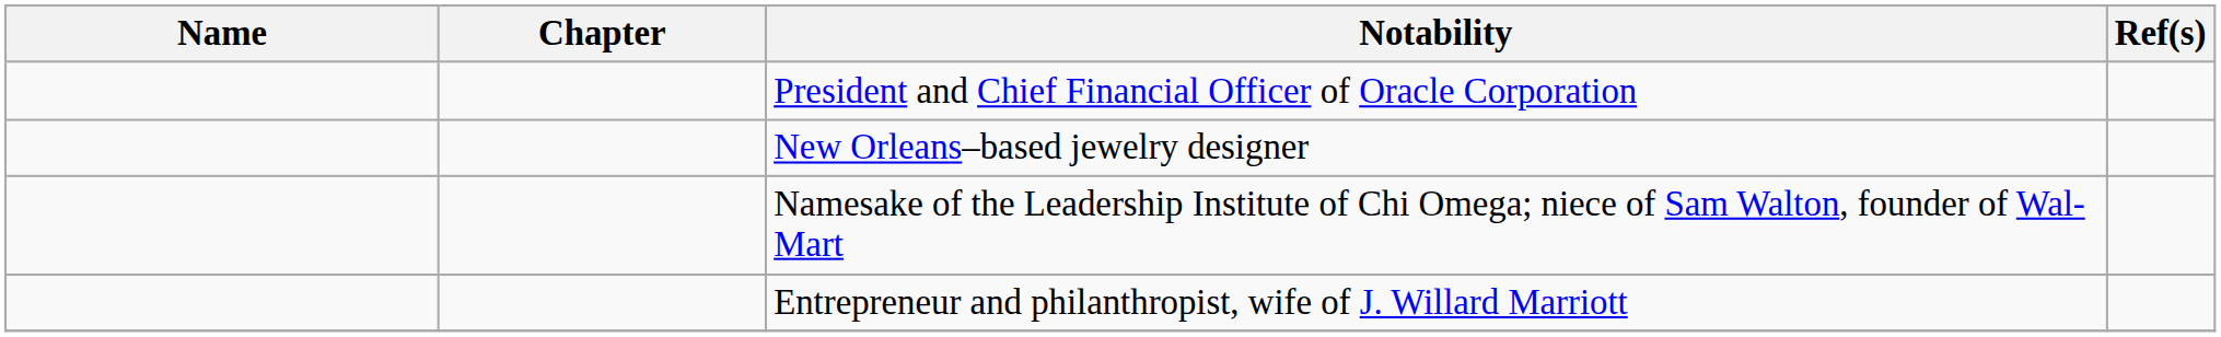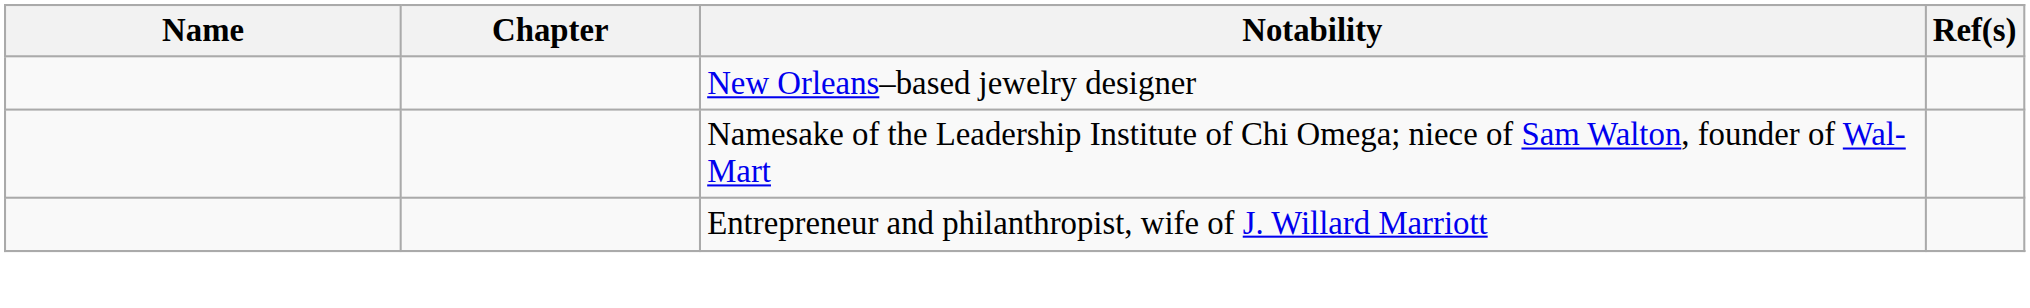- row: President and Chief Financial Officer of Oracle Corporation
